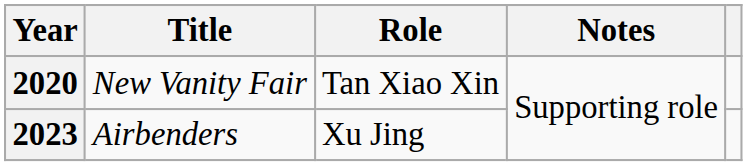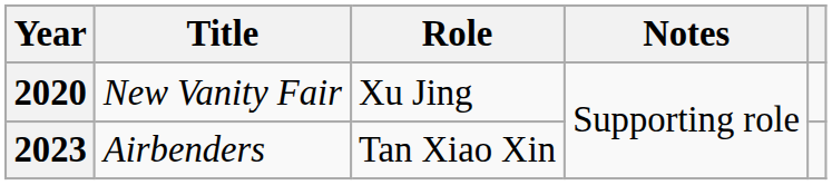2020 | Role: Tan Xiao Xin -> Xu Jing
2023 | Role: Xu Jing -> Tan Xiao Xin
